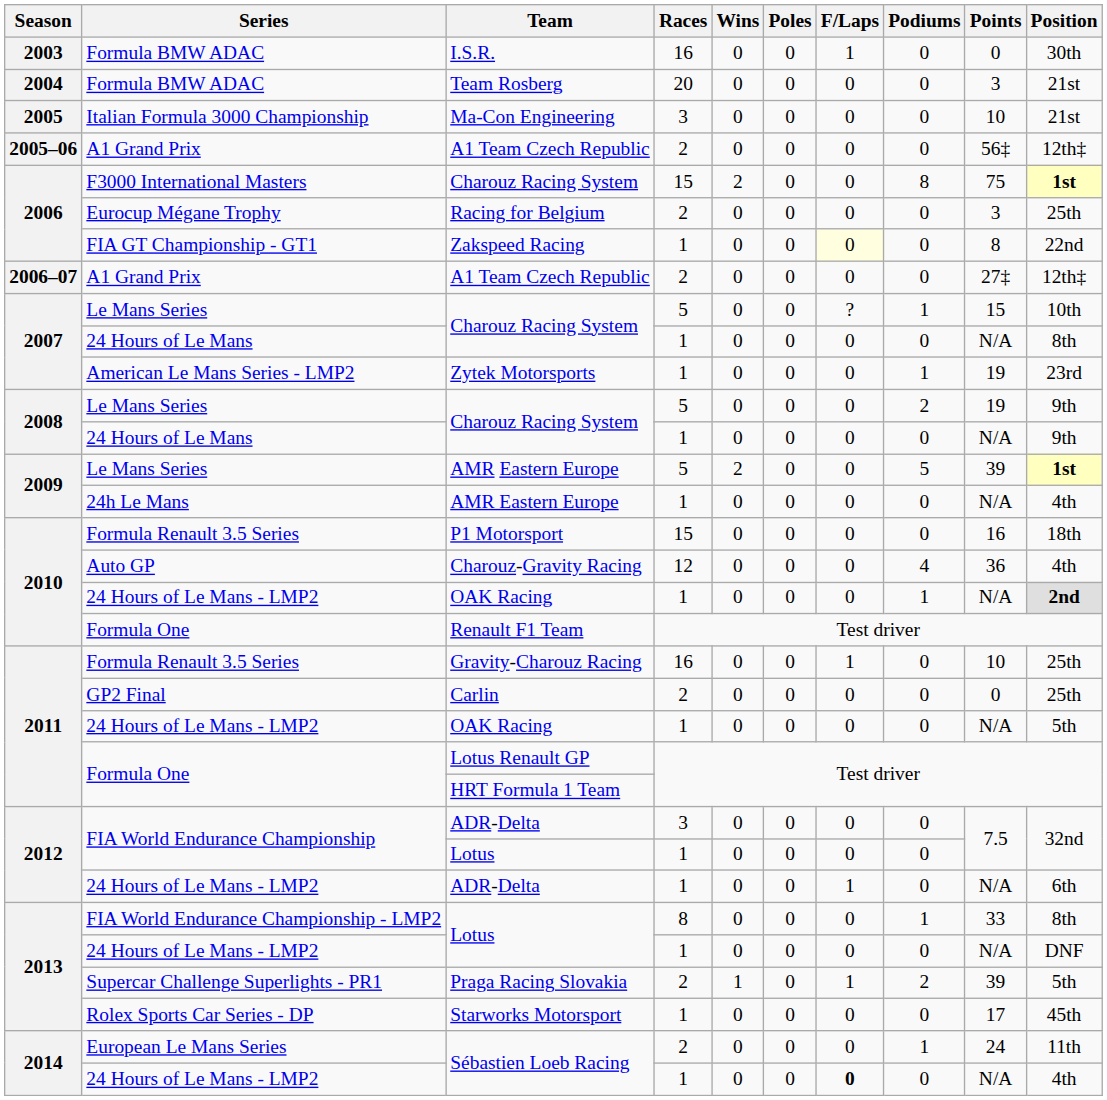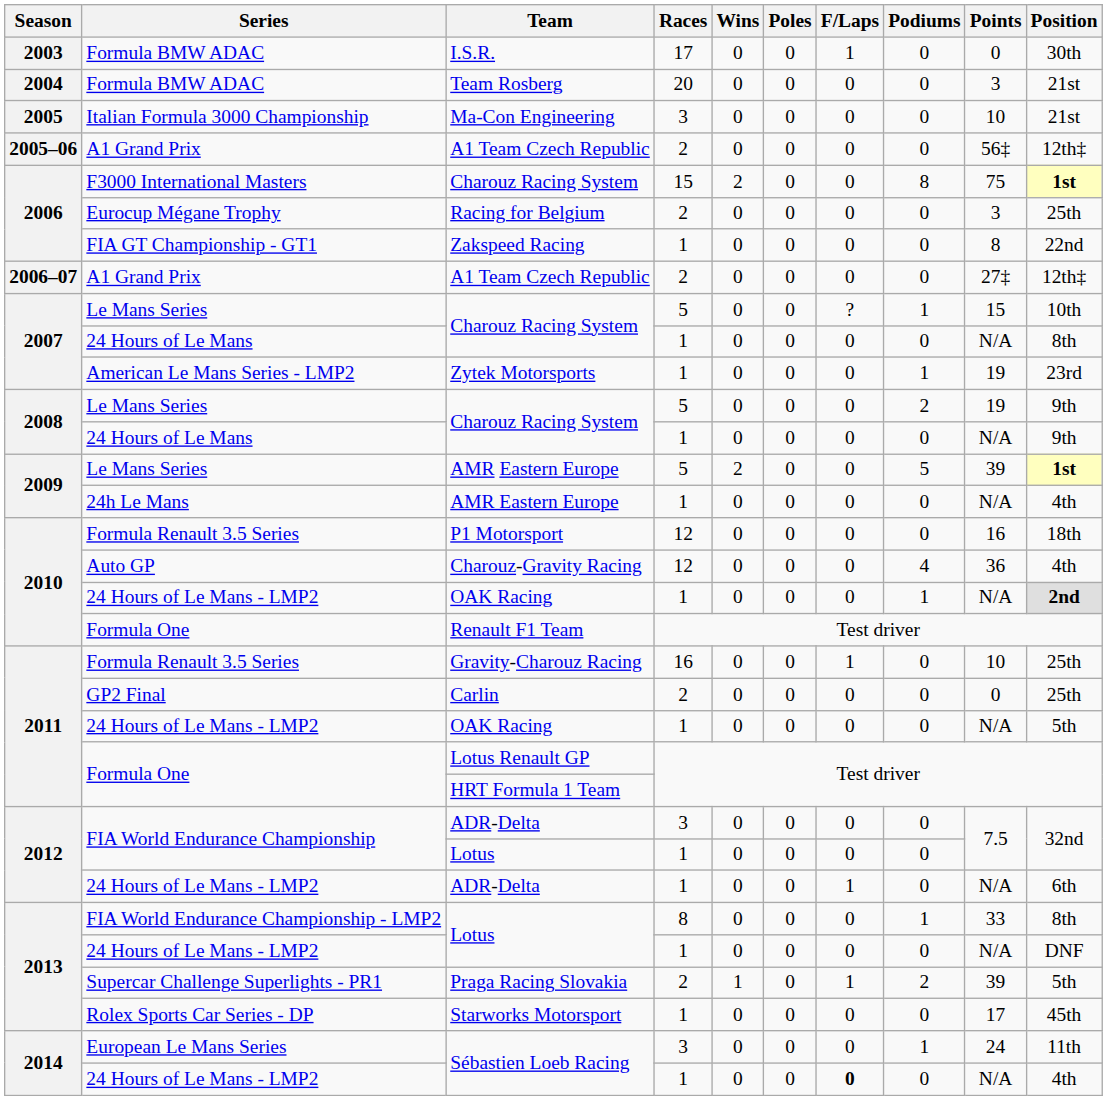I.S.R. | Races: 16 -> 17
Zakspeed Racing | F/Laps: lightyellow background -> no background
P1 Motorsport | Races: 15 -> 12
European Le Mans Series / Sébastien Loeb Racing | Races: 2 -> 3
